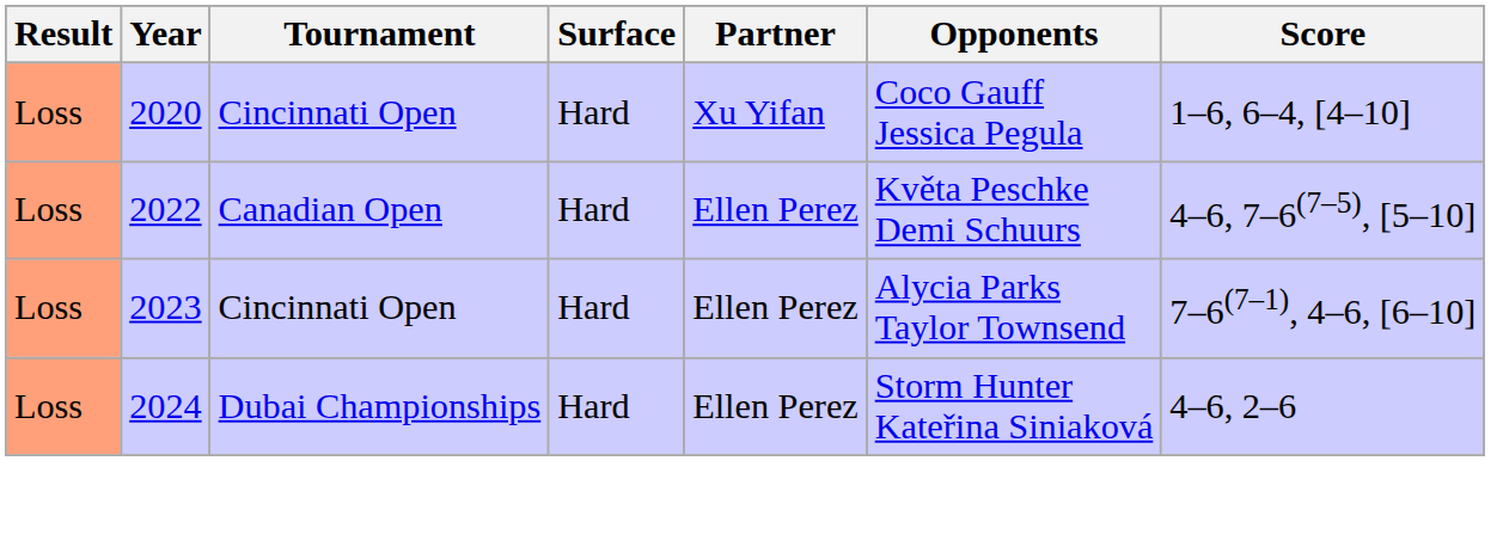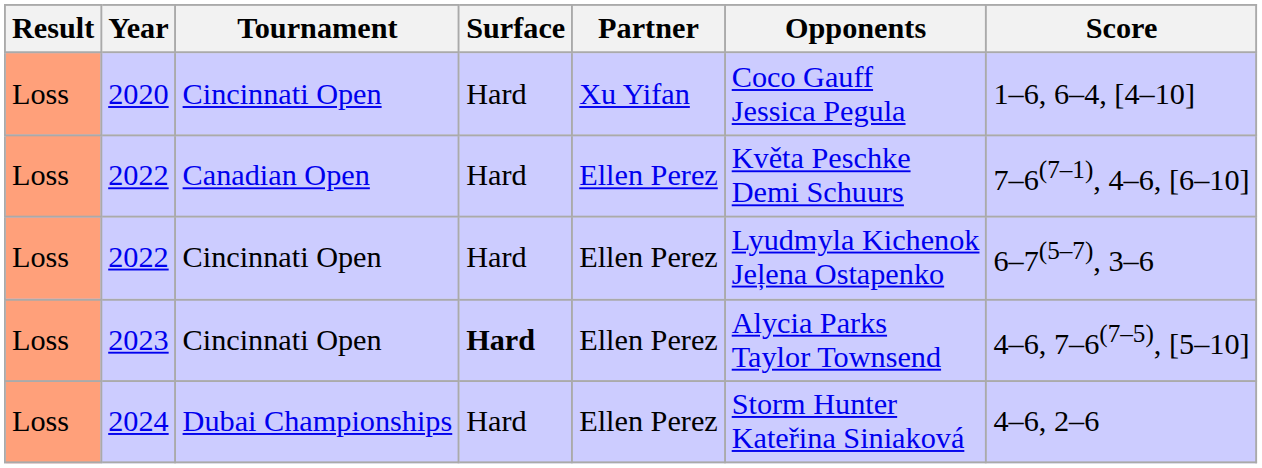2022 / Canadian Open | Score: 4–6, 7–6(7–5), [5–10] -> 7–6(7–1), 4–6, [6–10]
+ row: Loss | 2022 | Cincinnati Open | Hard | Ellen Perez | Lyudmyla Kichenok Jeļena Ostapenko | 6–7(5–7), 3–6
2023 | Surface: normal -> bold
2023 | Score: 7–6(7–1), 4–6, [6–10] -> 4–6, 7–6(7–5), [5–10]
